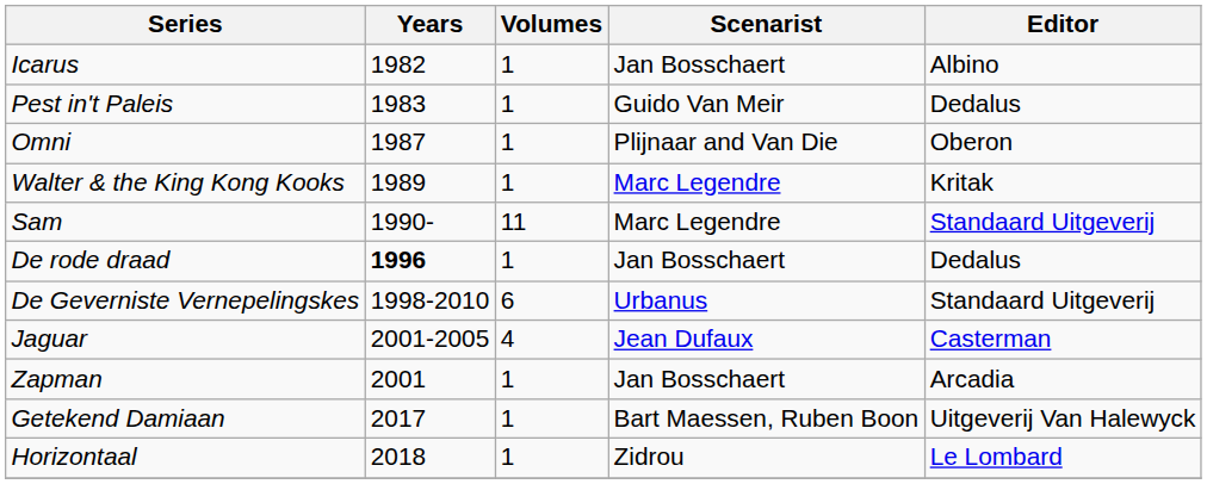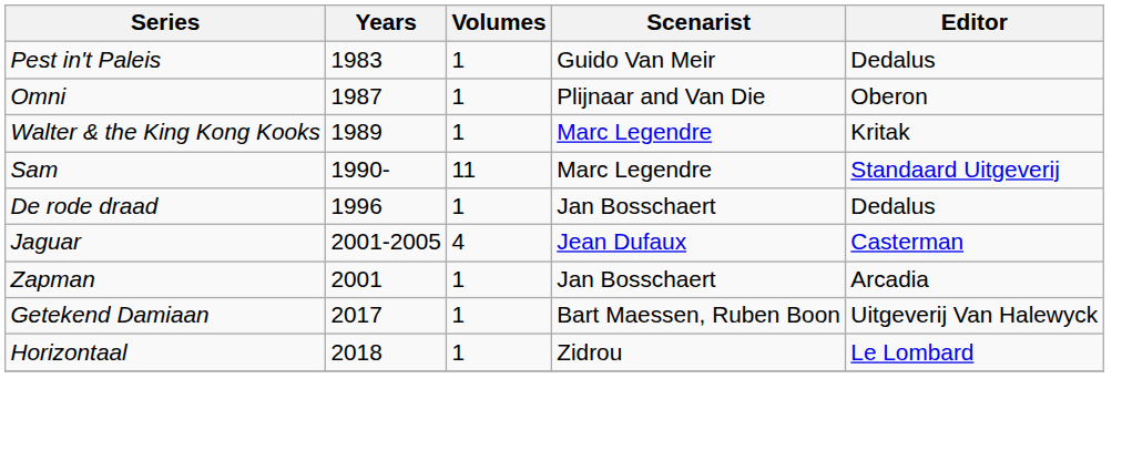- row: Icarus | 1982 | 1 | Jan Bosschaert | Albino
De rode draad | Years: bold -> normal
- row: De Geverniste Vernepelingskes | 1998-2010 | 6 | Urbanus | Standaard Uitgeverij
